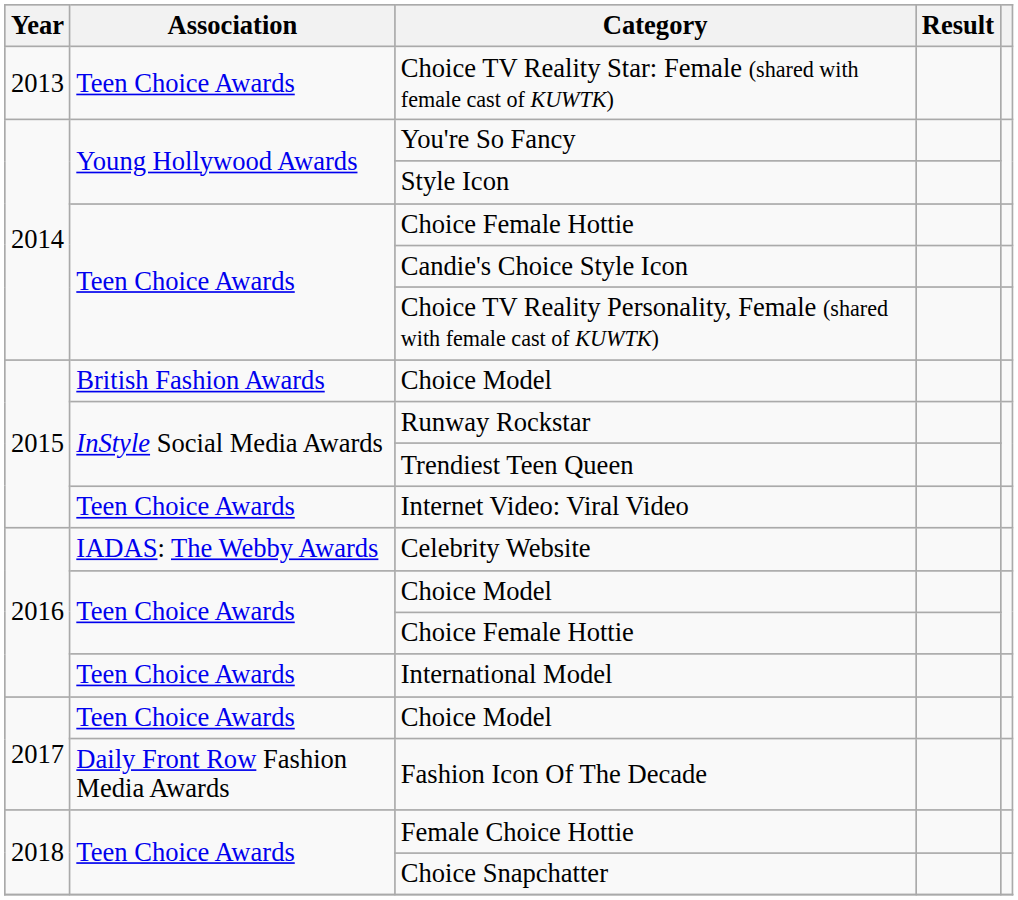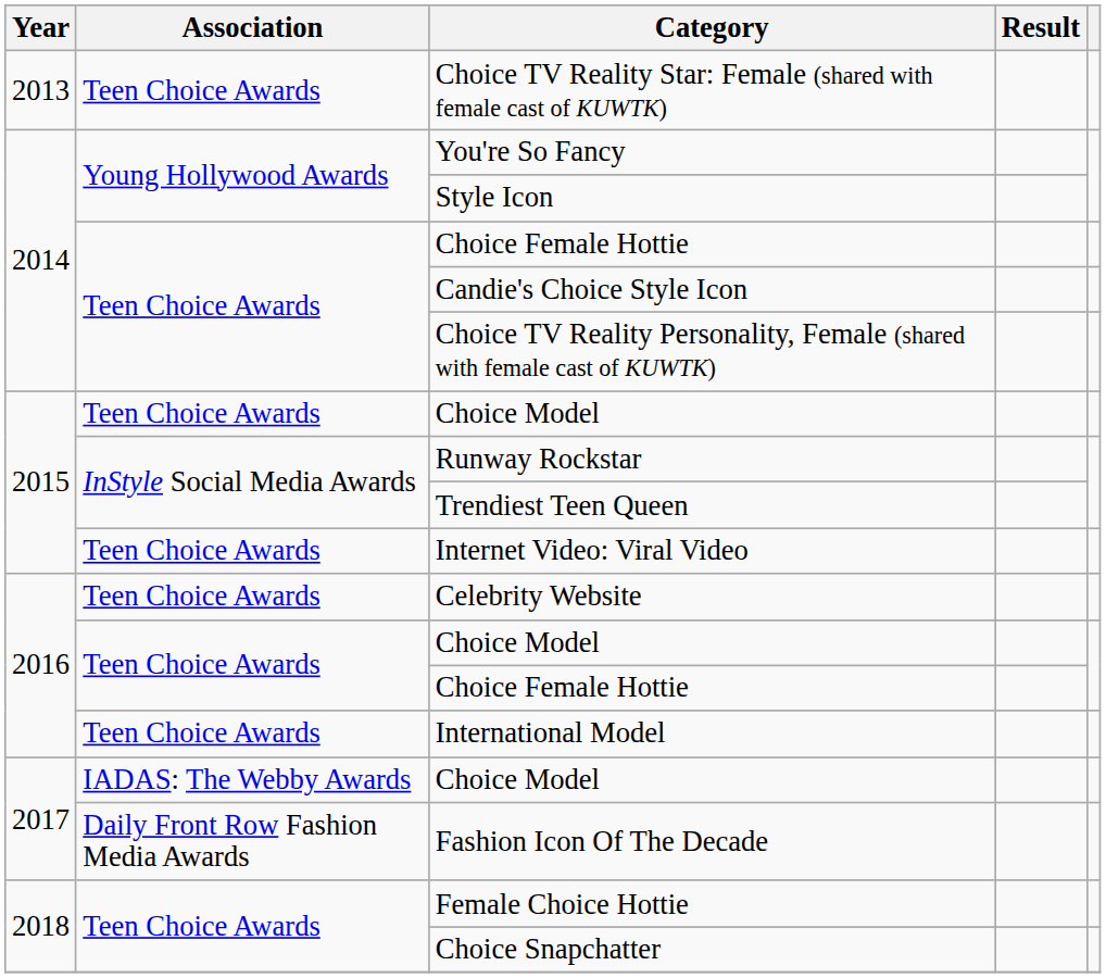2015 / Choice Model | Association: British Fashion Awards -> Teen Choice Awards
Celebrity Website | Association: IADAS: The Webby Awards -> Teen Choice Awards
2017 / Choice Model | Association: Teen Choice Awards -> IADAS: The Webby Awards
